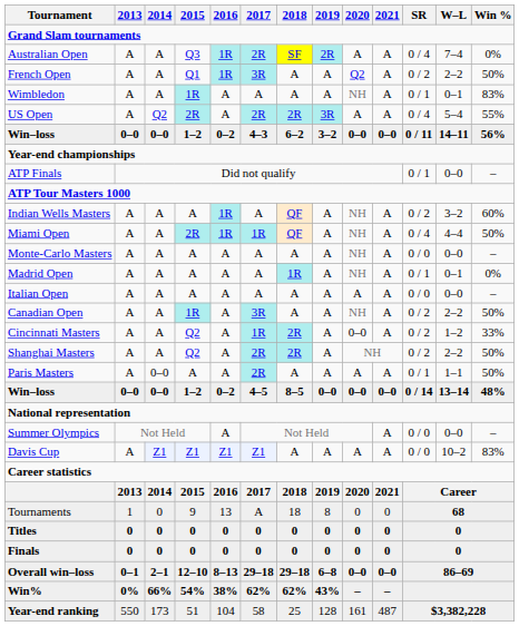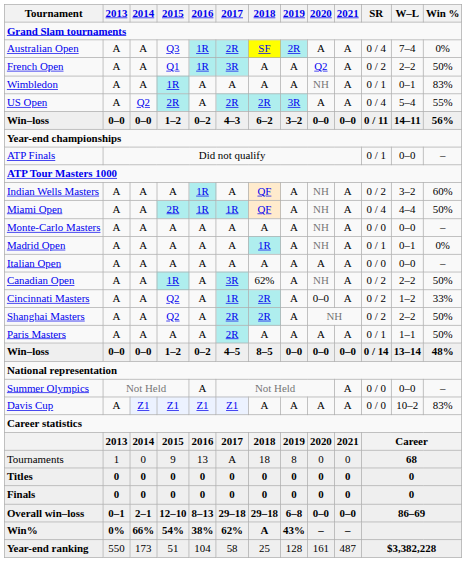Canadian Open | 2018: A -> 62%
Paris Masters | 2014: 0–0 -> A
Win% | 2018: 62% -> A
